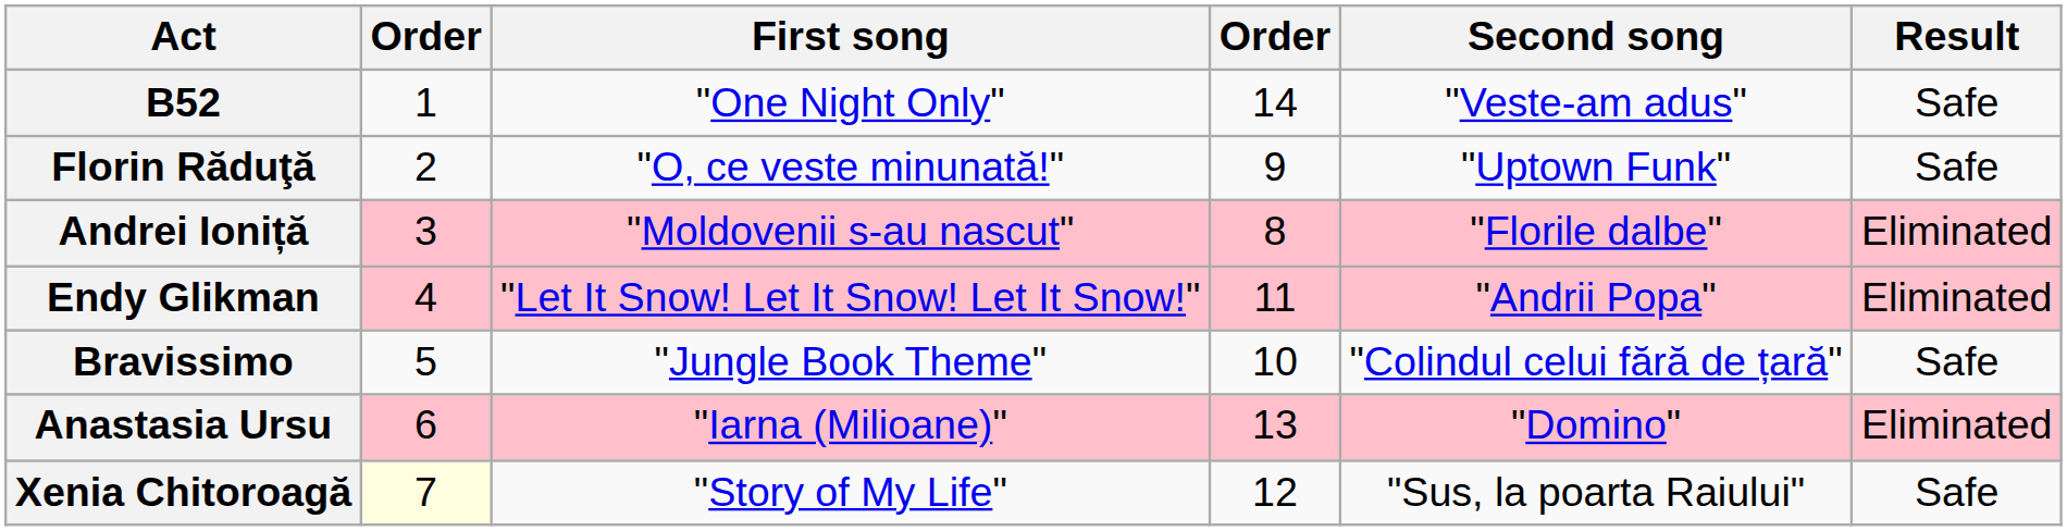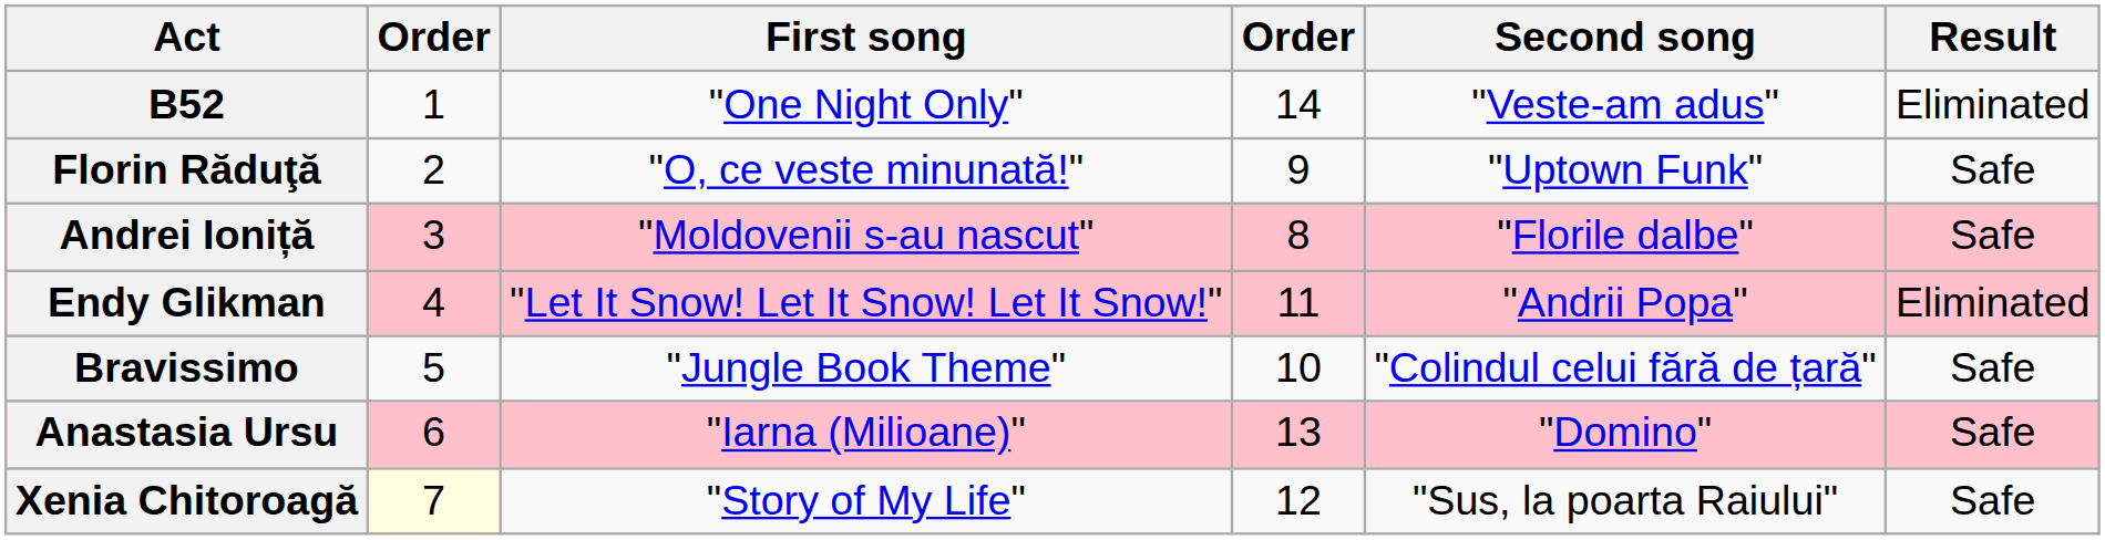B52 | Result: Safe -> Eliminated
Andrei Ioniță | Result: Eliminated -> Safe
Anastasia Ursu | Result: Eliminated -> Safe
